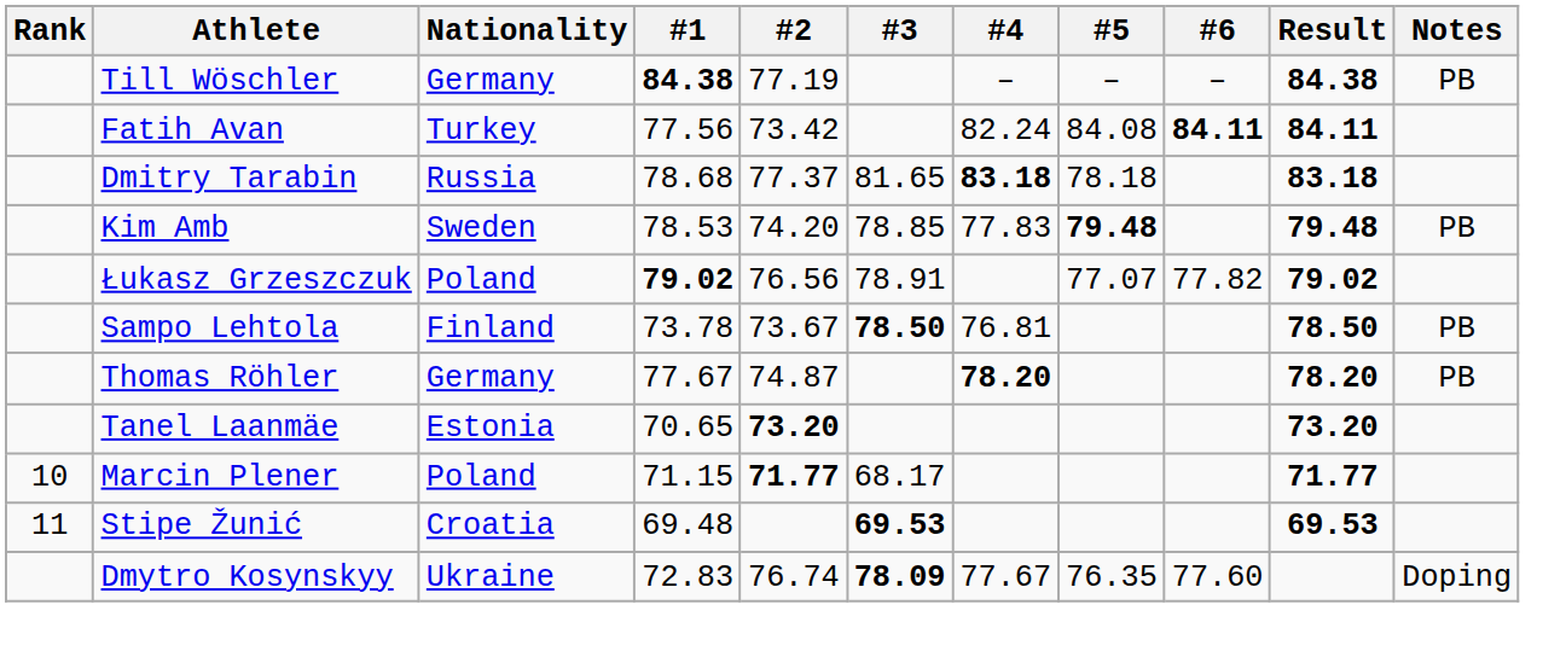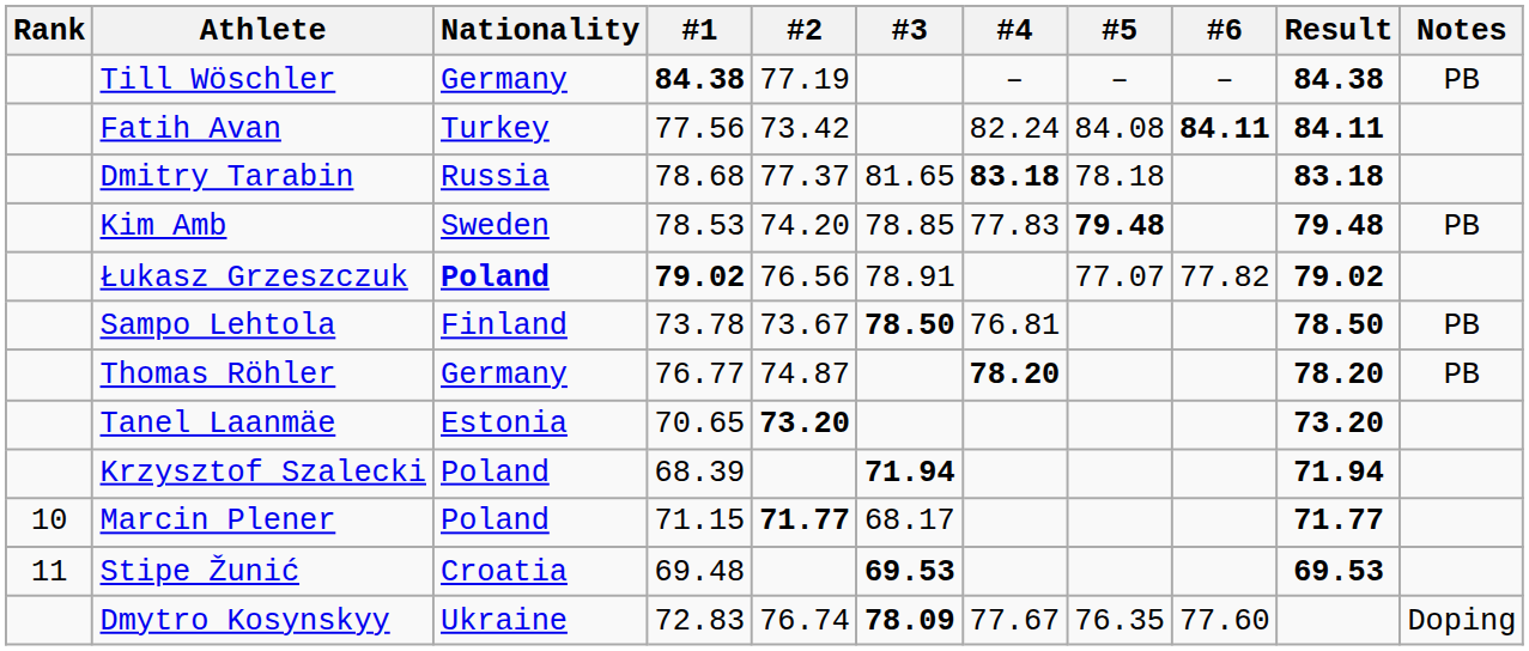Łukasz Grzeszczuk | Nationality: normal -> bold
Thomas Röhler | #1: 77.67 -> 76.77
+ row: Krzysztof Szalecki | Poland | 68.39 | 71.94 | 71.94
